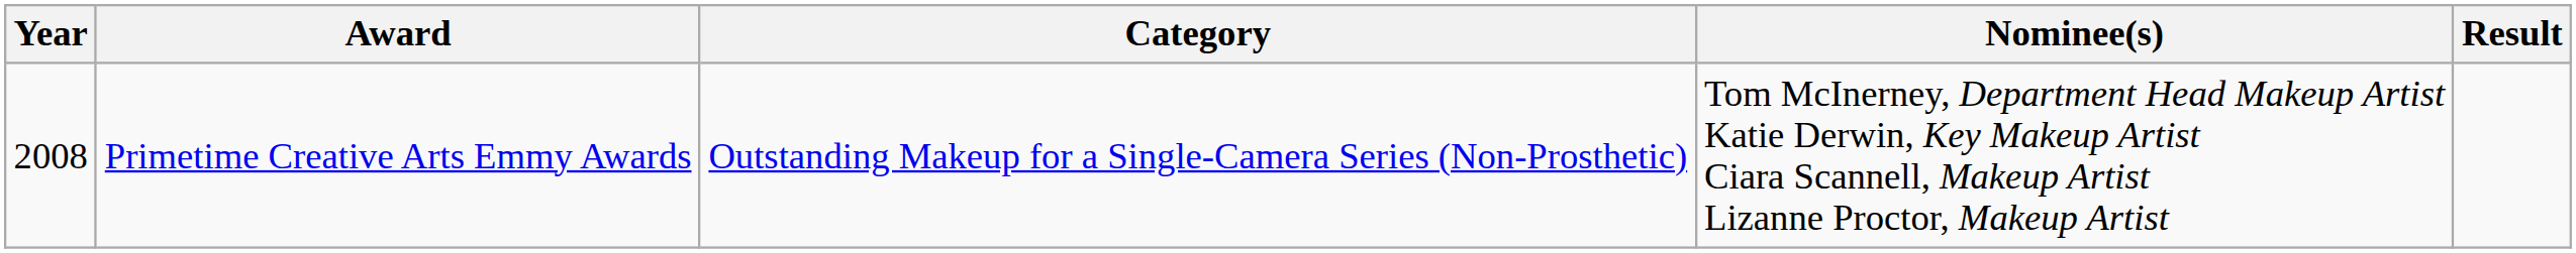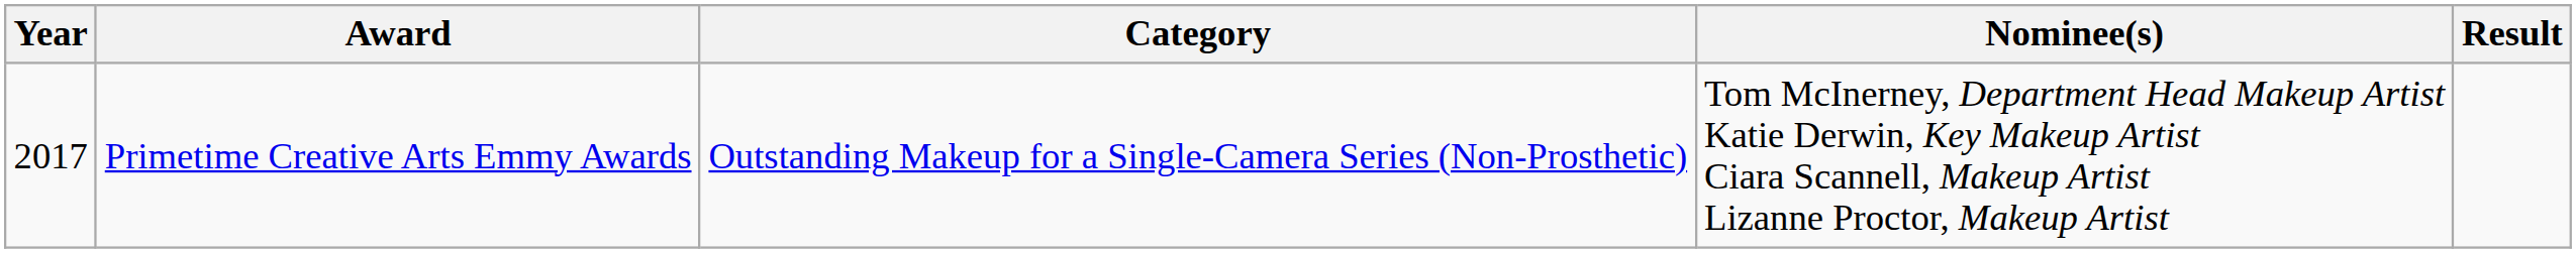Primetime Creative Arts Emmy Awards | Year: 2008 -> 2017
